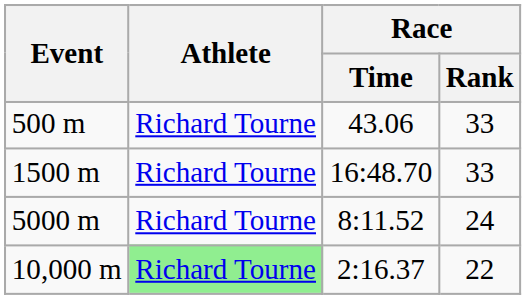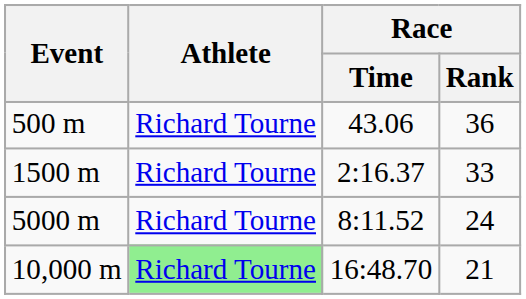500 m | Race / Rank: 33 -> 36
1500 m | Race / Time: 16:48.70 -> 2:16.37
10,000 m | Race / Time: 2:16.37 -> 16:48.70
10,000 m | Race / Rank: 22 -> 21
